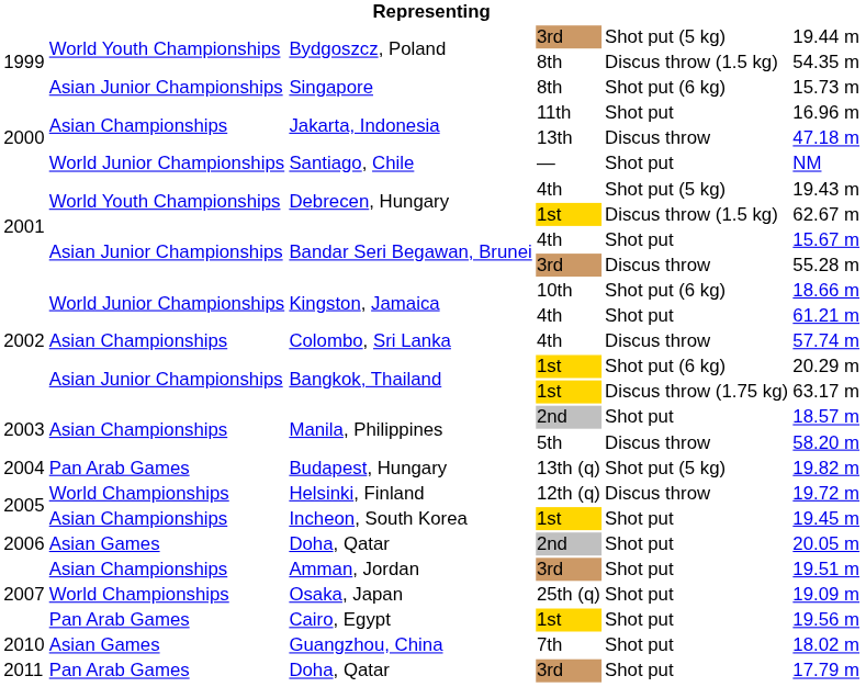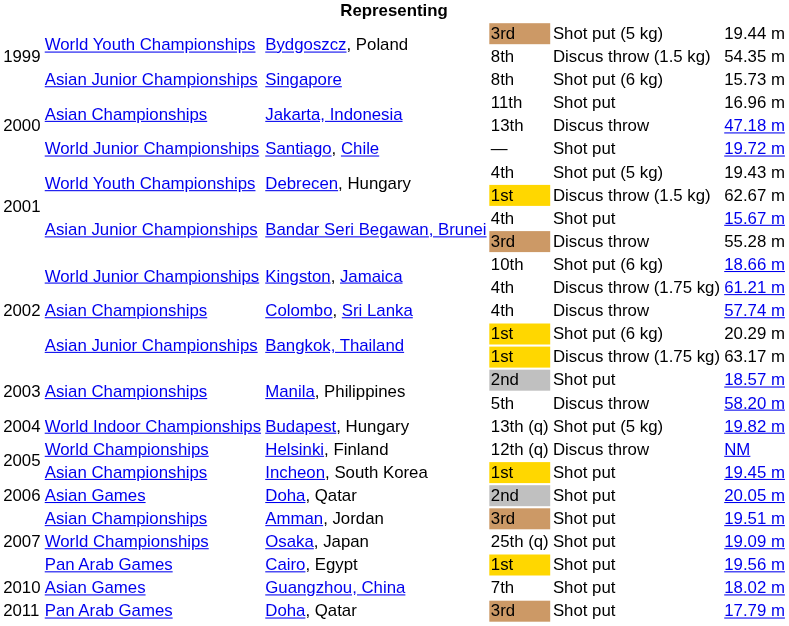Santiago, Chile | column 6: NM -> 19.72 m
Kingston, Jamaica / 4th | column 5: Shot put -> Discus throw (1.75 kg)
Budapest, Hungary | column 2: Pan Arab Games -> World Indoor Championships
Helsinki, Finland | column 6: 19.72 m -> NM
